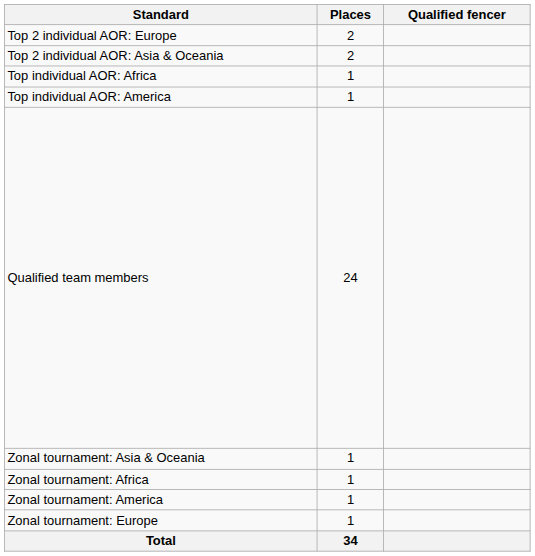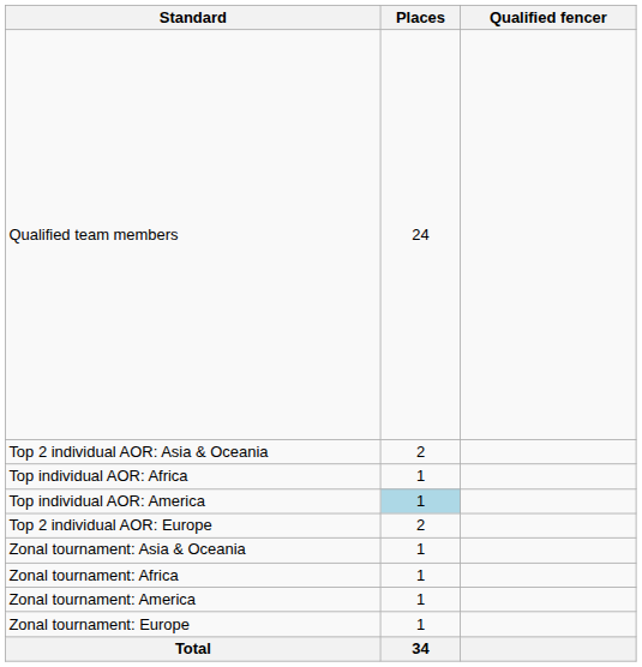rows swapped: Qualified team members <-> Top 2 individual AOR: Europe
Top individual AOR: America | Places: no background -> lightblue background
